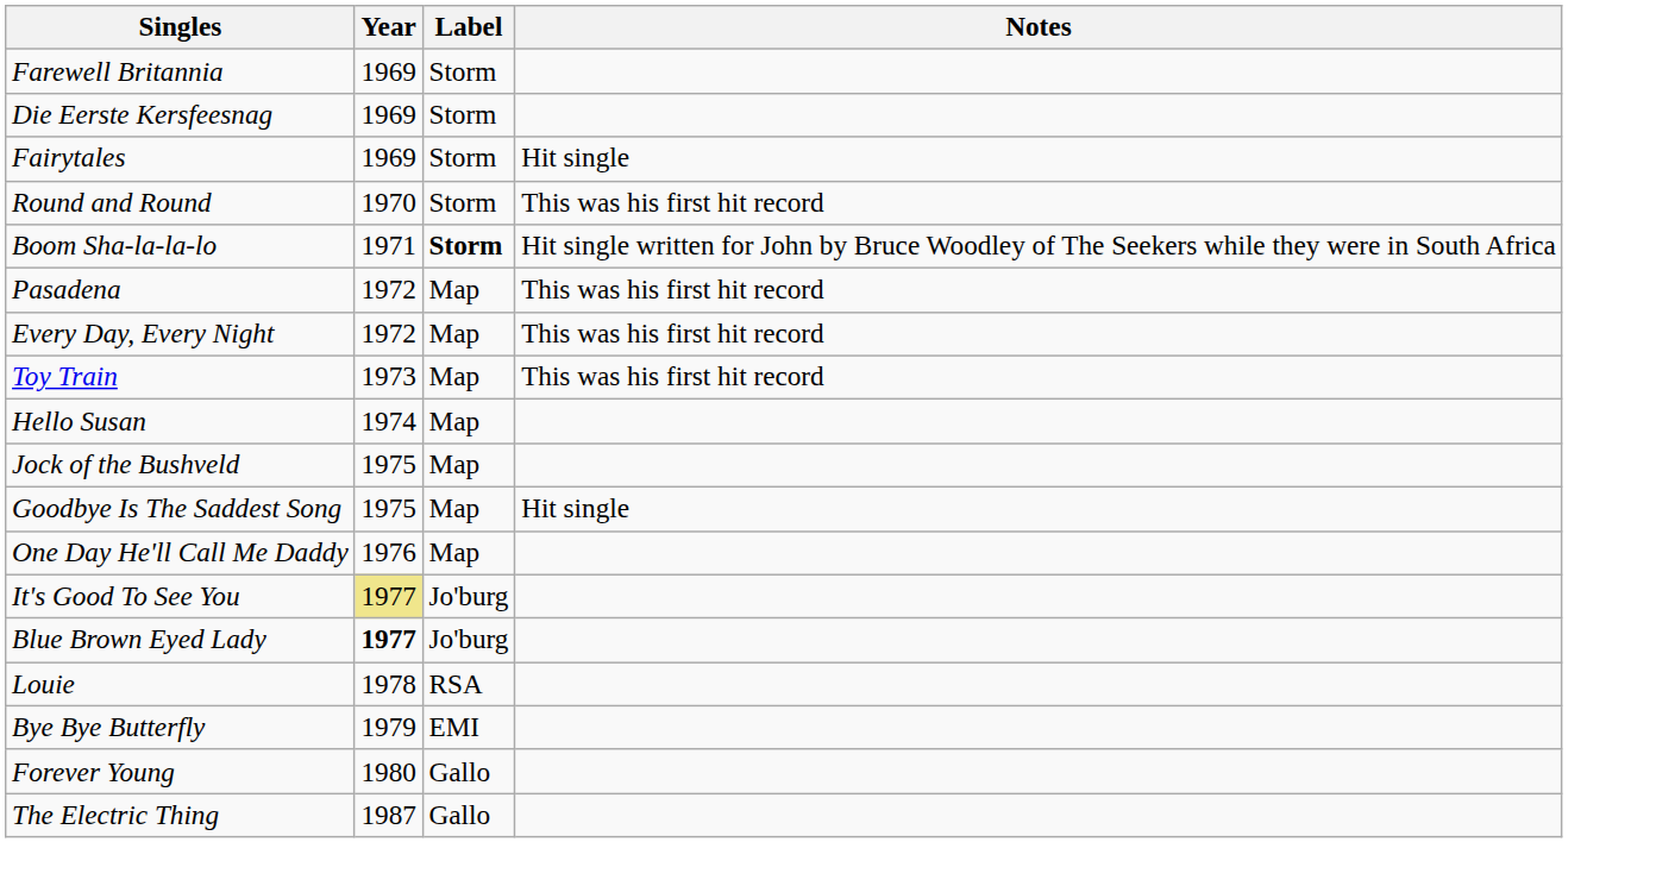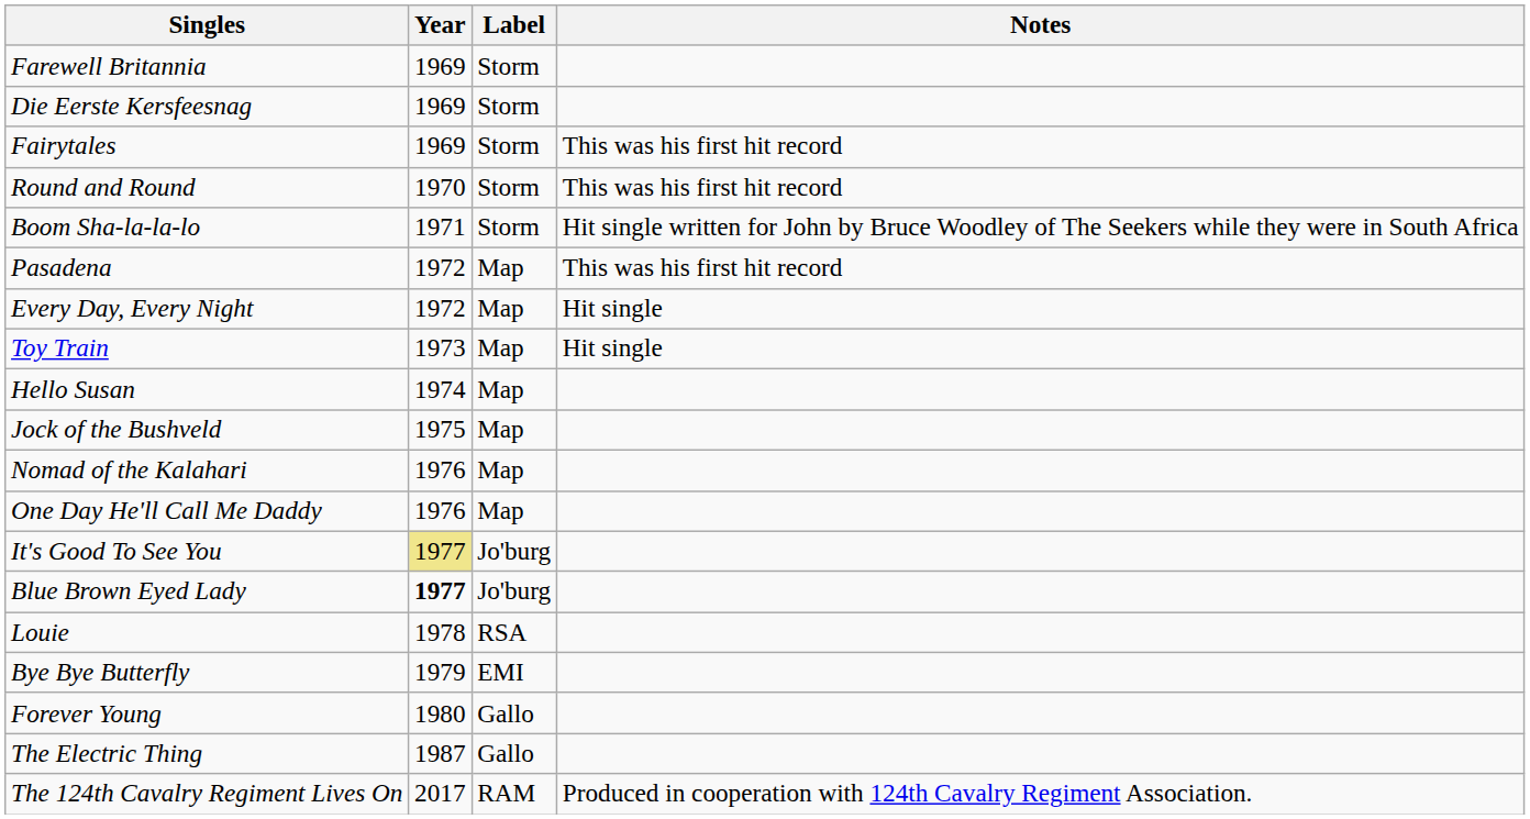Fairytales | Notes: Hit single -> This was his first hit record
Boom Sha-la-la-lo | Label: bold -> normal
Every Day, Every Night | Notes: This was his first hit record -> Hit single
Toy Train | Notes: This was his first hit record -> Hit single
- row: Goodbye Is The Saddest Song | 1975 | Map | Hit single
+ row: Nomad of the Kalahari | 1976 | Map
+ row: The 124th Cavalry Regiment Lives On | 2017 | RAM | Produced in cooperation with 124th Cavalry Regiment Association.
